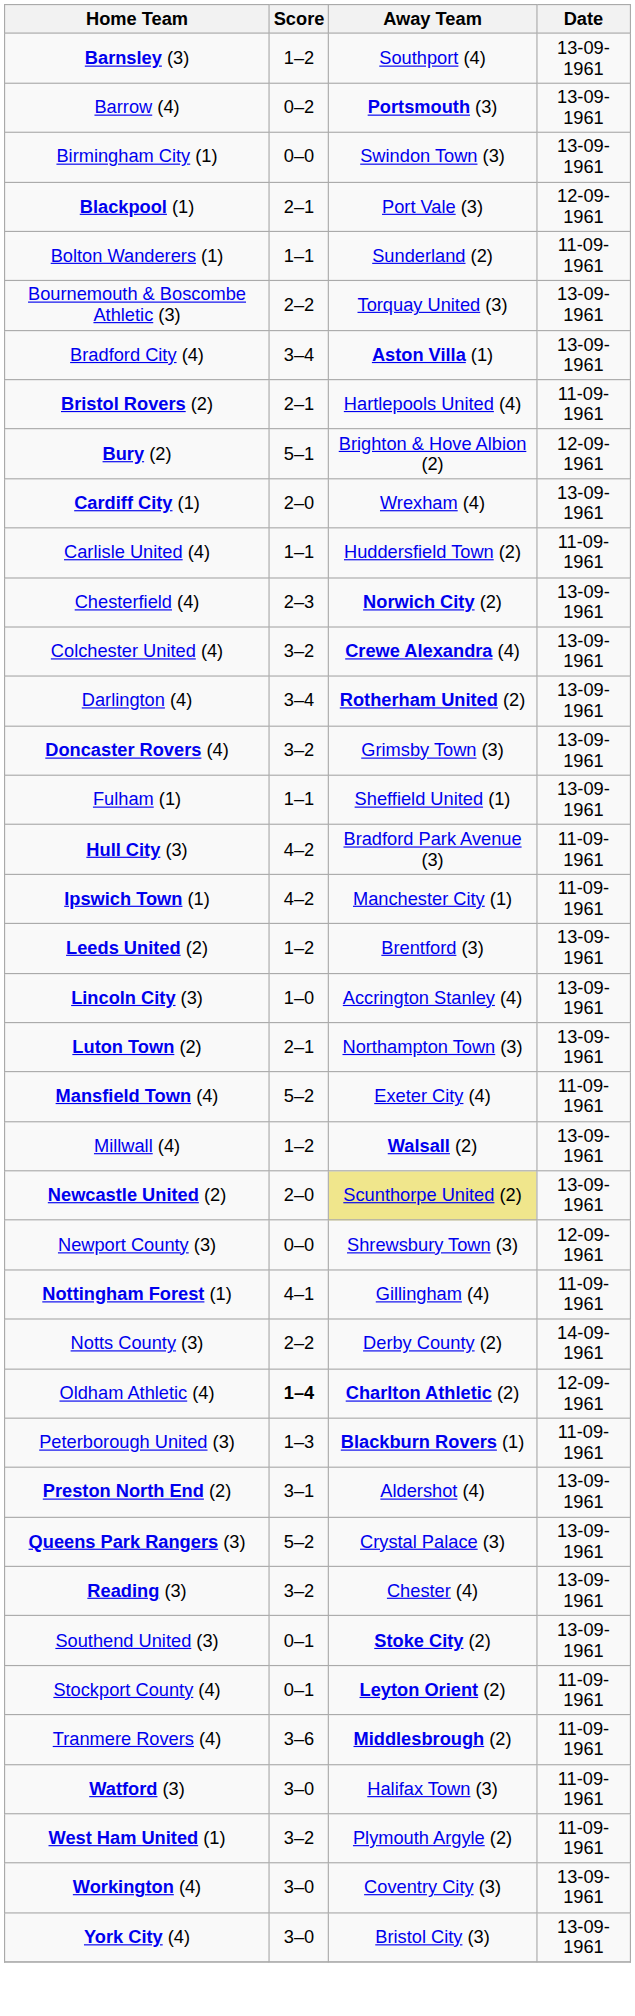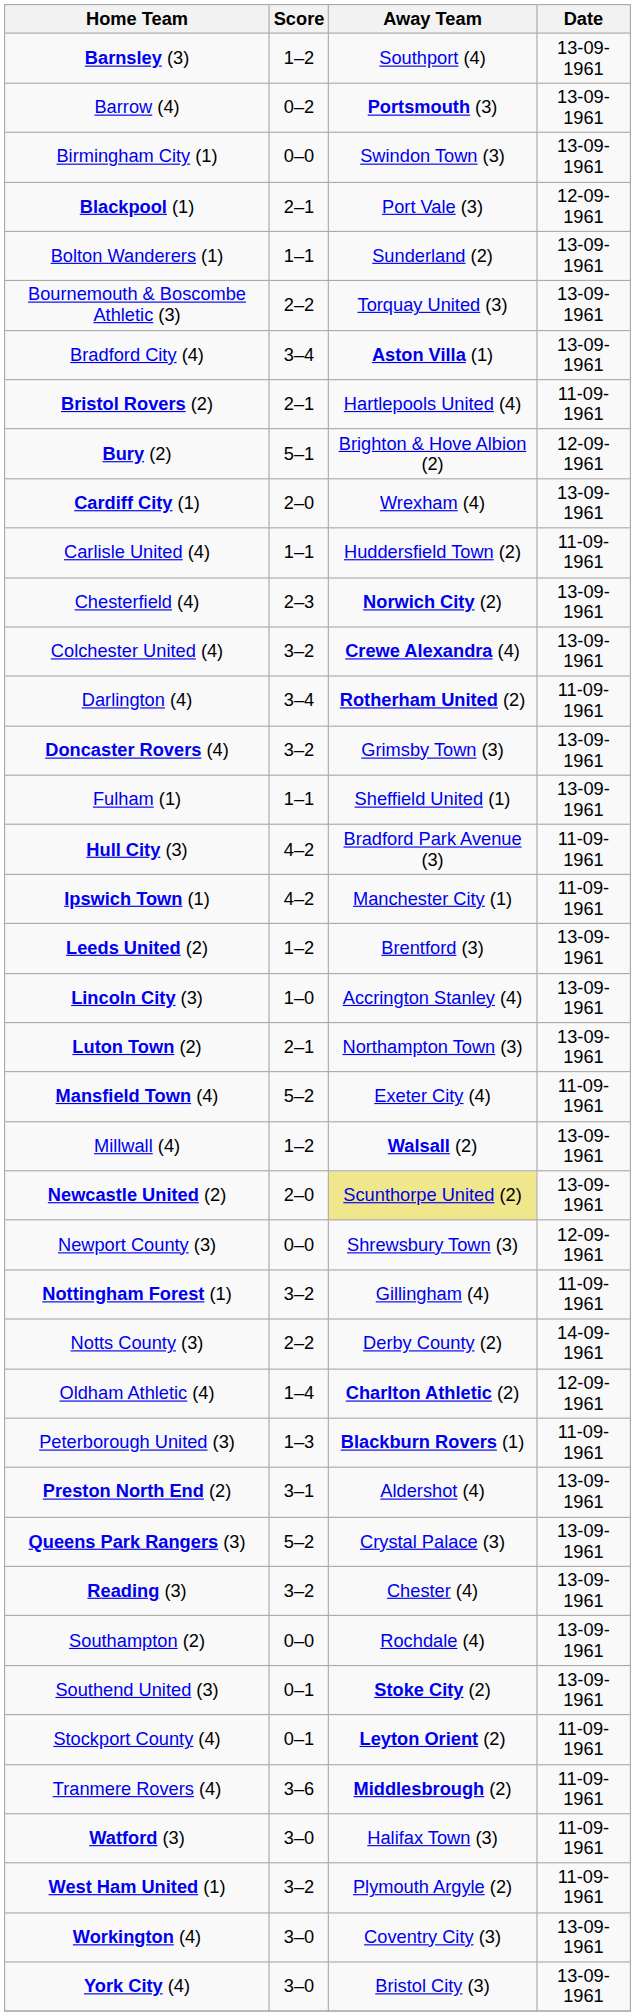Bolton Wanderers (1) | Date: 11-09-1961 -> 13-09-1961
Darlington (4) | Date: 13-09-1961 -> 11-09-1961
Nottingham Forest (1) | Score: 4–1 -> 3–2
Oldham Athletic (4) | Score: bold -> normal
+ row: Southampton (2) | 0–0 | Rochdale (4) | 13-09-1961
